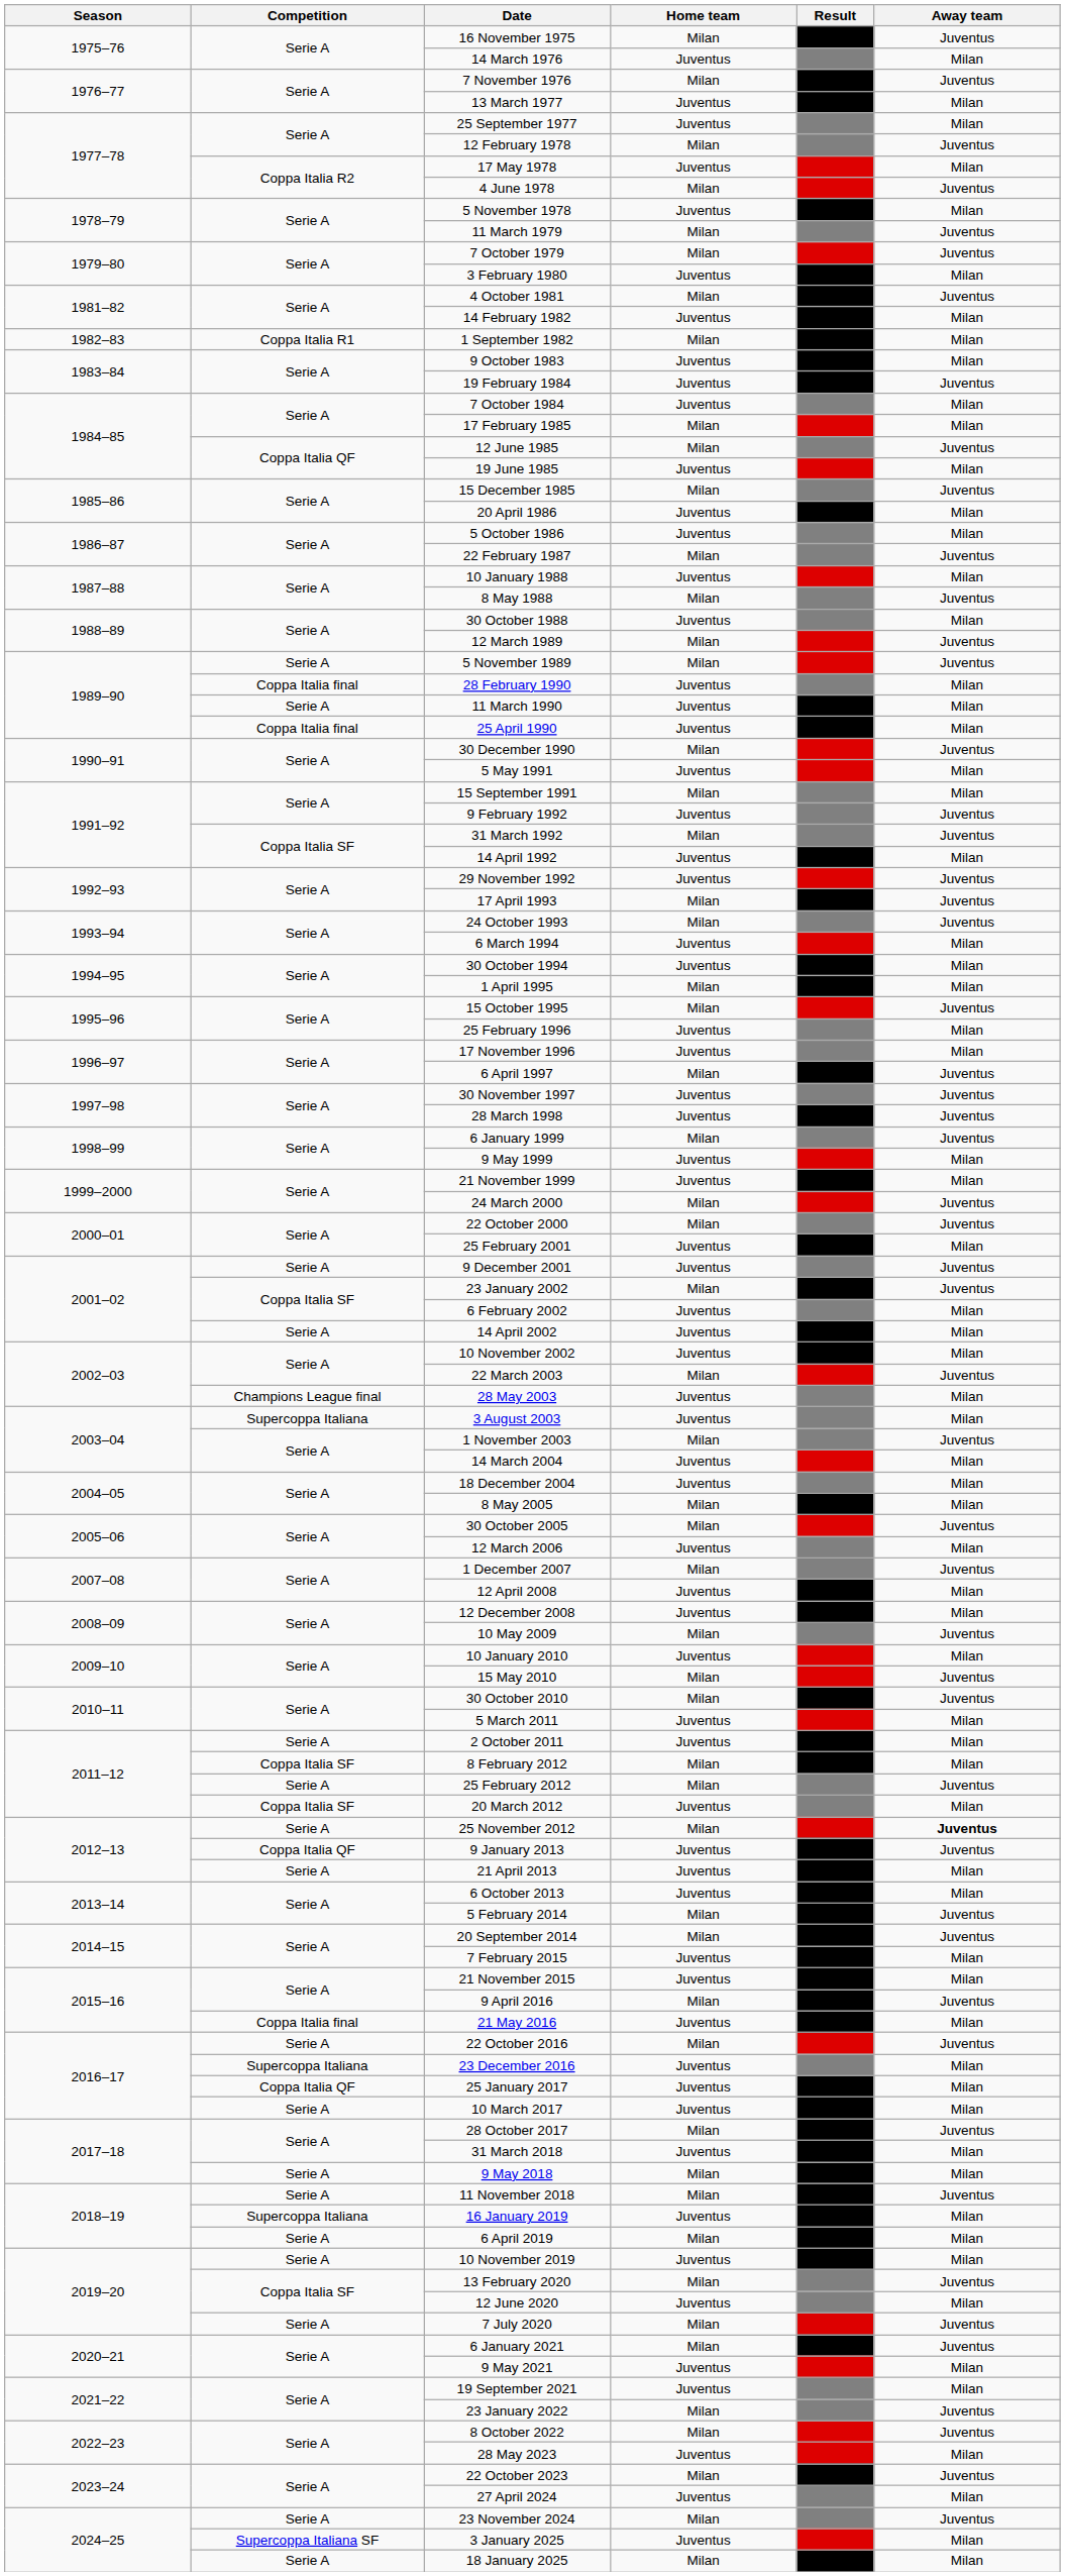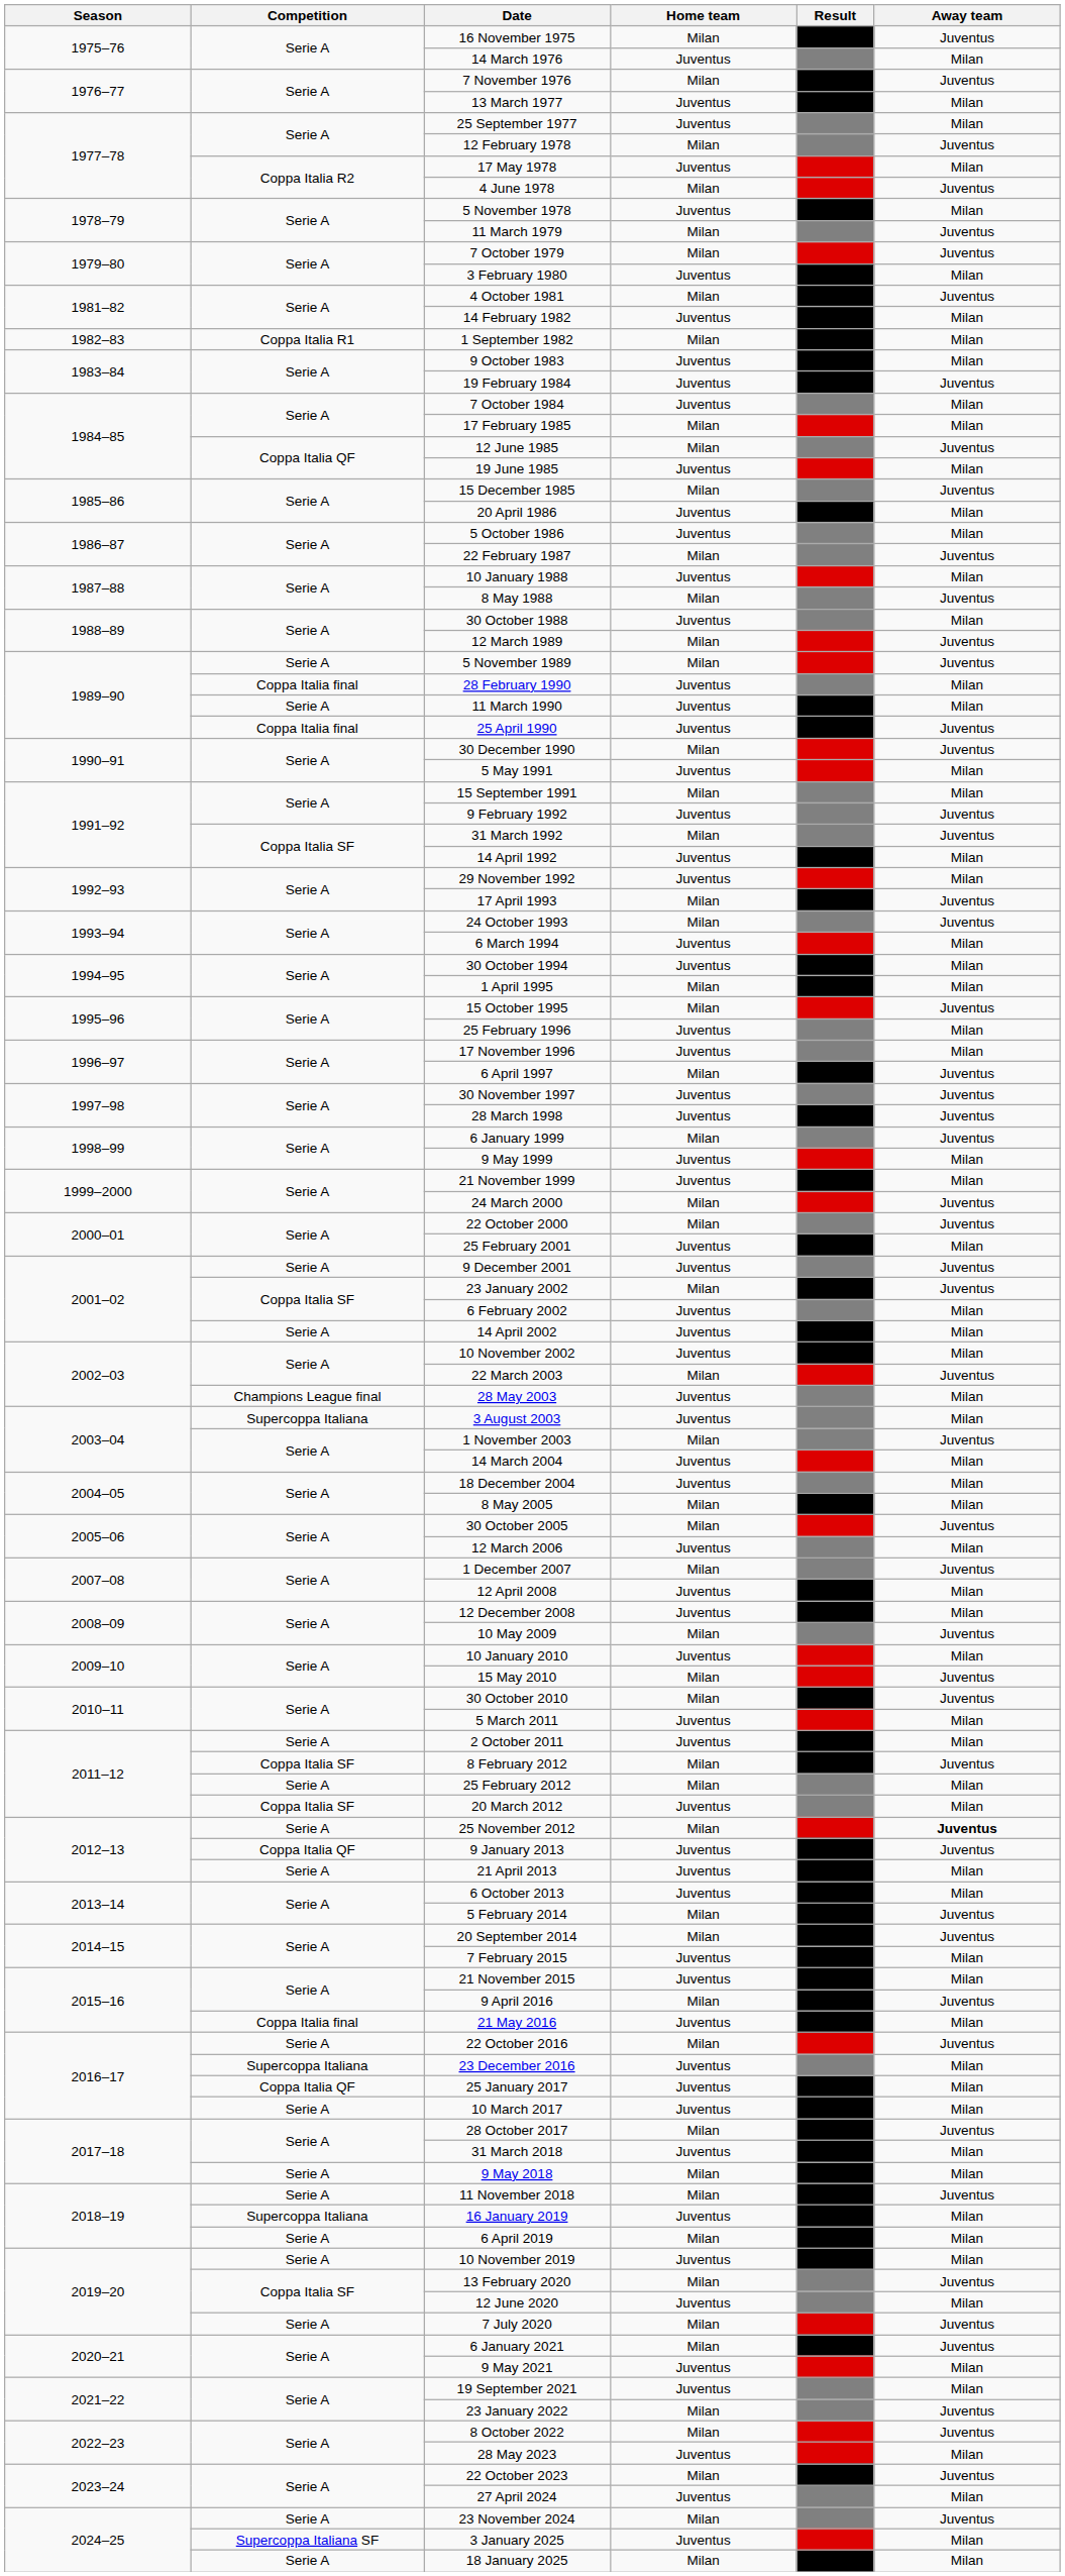25 April 1990 | Away team: Milan -> Juventus
29 November 1992 | Away team: Juventus -> Milan
8 February 2012 | Away team: Milan -> Juventus
25 February 2012 | Away team: Juventus -> Milan
